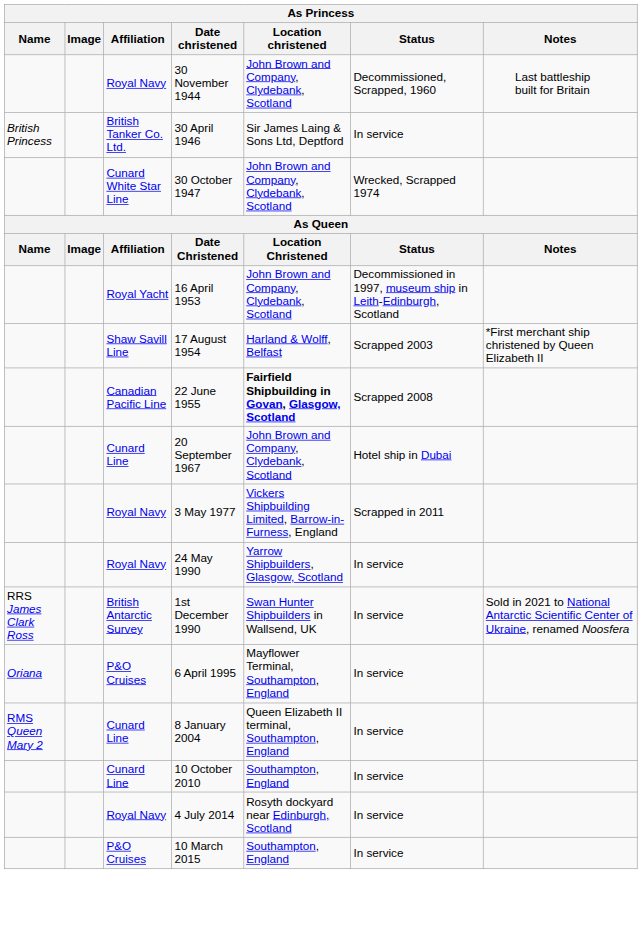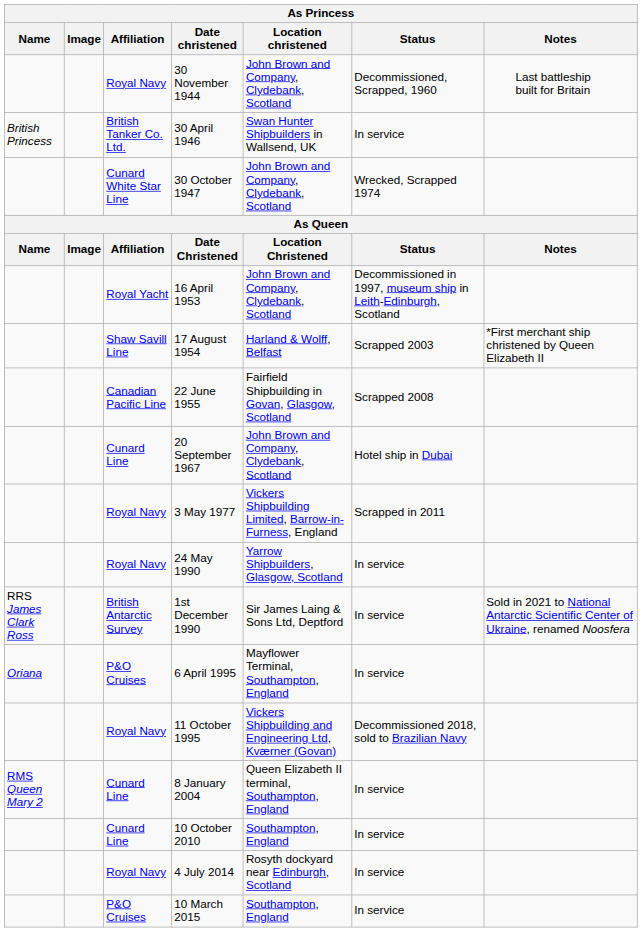30 April 1946 | Location christened: Sir James Laing & Sons Ltd, Deptford -> Swan Hunter Shipbuilders in Wallsend, UK
22 June 1955 | Location christened: bold -> normal
1st December 1990 | Location christened: Swan Hunter Shipbuilders in Wallsend, UK -> Sir James Laing & Sons Ltd, Deptford
+ row: Royal Navy | 11 October 1995 | Vickers Shipbuilding and Engineering Ltd, Kværner (Govan) | Decommissioned 2018, sold to Brazilian Navy
